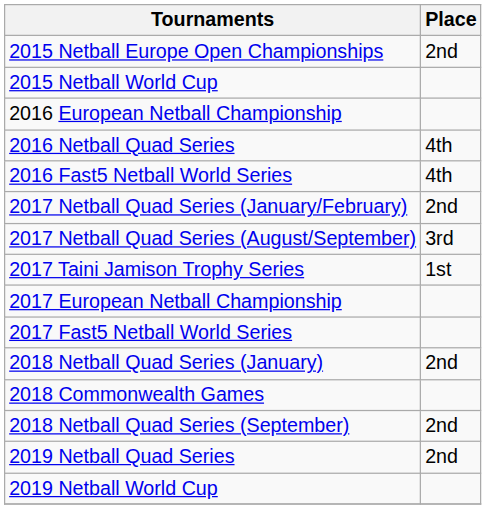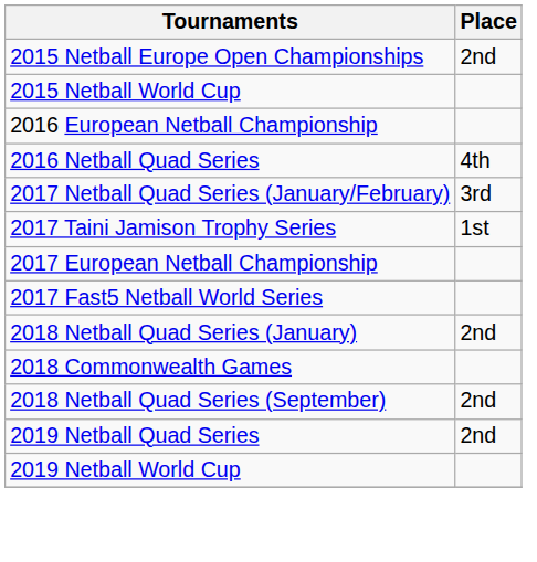- row: 2016 Fast5 Netball World Series | 4th
2017 Netball Quad Series (January/February) | Place: 2nd -> 3rd
- row: 2017 Netball Quad Series (August/September) | 3rd
